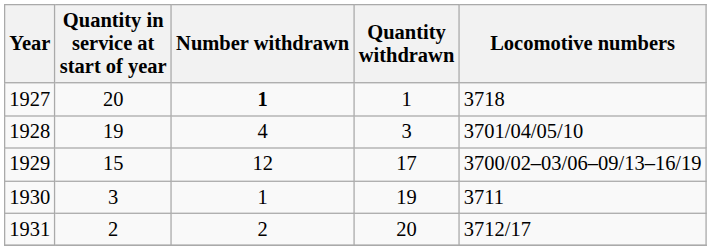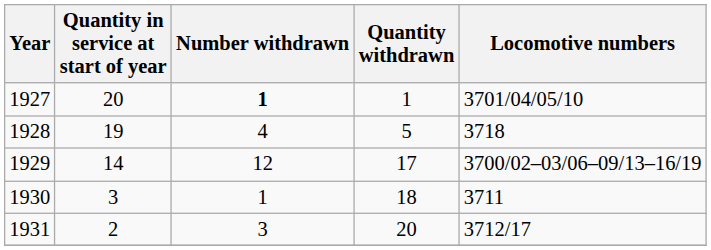1927 | Locomotive numbers: 3718 -> 3701/04/05/10
1928 | Quantity withdrawn: 3 -> 5
1928 | Locomotive numbers: 3701/04/05/10 -> 3718
1929 | Quantity in service at start of year: 15 -> 14
1930 | Quantity withdrawn: 19 -> 18
1931 | Number withdrawn: 2 -> 3
